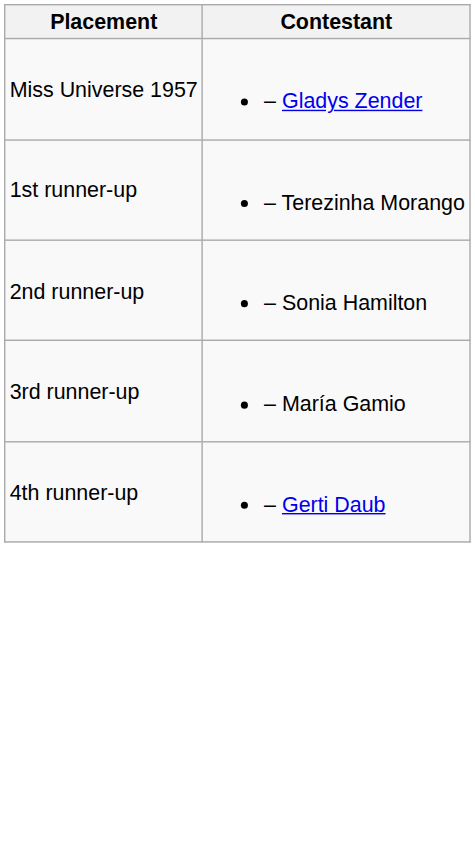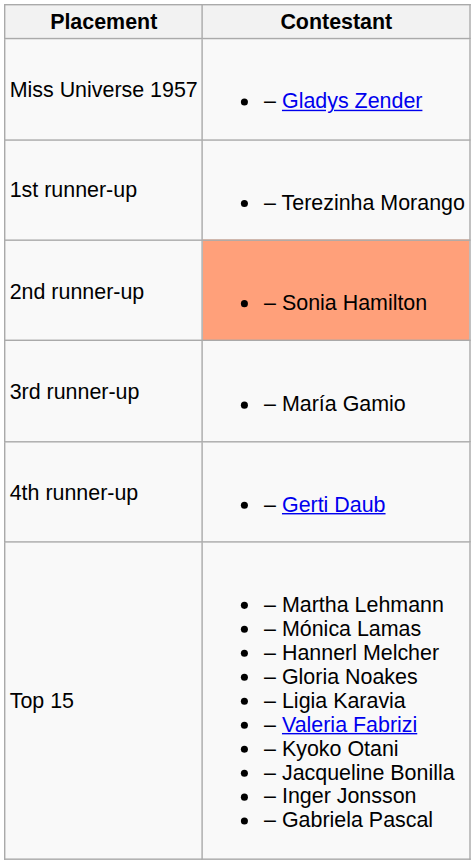2nd runner-up | Contestant: no background -> lightsalmon background
+ row: Top 15 | – Martha Lehmann – Mónica Lamas – Hannerl Melcher – Gloria Noakes – Ligia Karavia – Valeria Fabrizi – Kyoko Otani – Jacqueline Bonilla – Inger Jonsson – Gabriela Pascal
